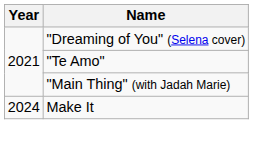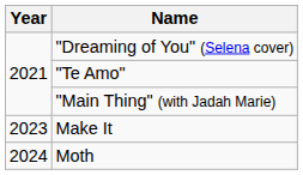Make It | Year: 2024 -> 2023
+ row: 2024 | Moth
